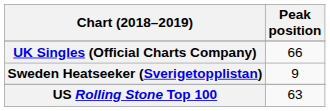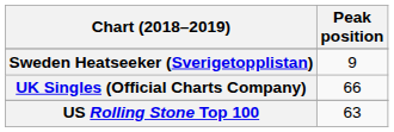rows swapped: Sweden Heatseeker (Sverigetopplistan) <-> UK Singles (Official Charts Company)
